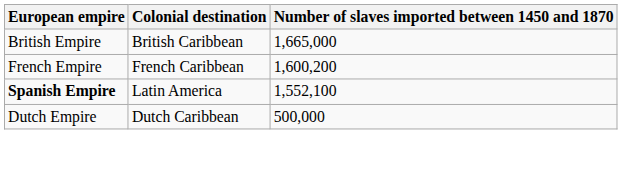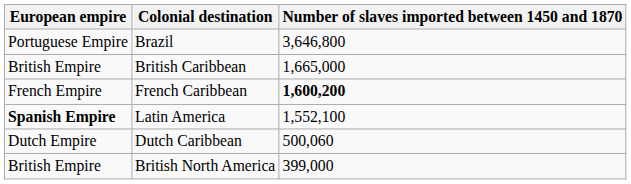+ row: Portuguese Empire | Brazil | 3,646,800
French Caribbean | Number of slaves imported between 1450 and 1870: normal -> bold
Dutch Caribbean | Number of slaves imported between 1450 and 1870: 500,000 -> 500,060
+ row: British Empire | British North America | 399,000
